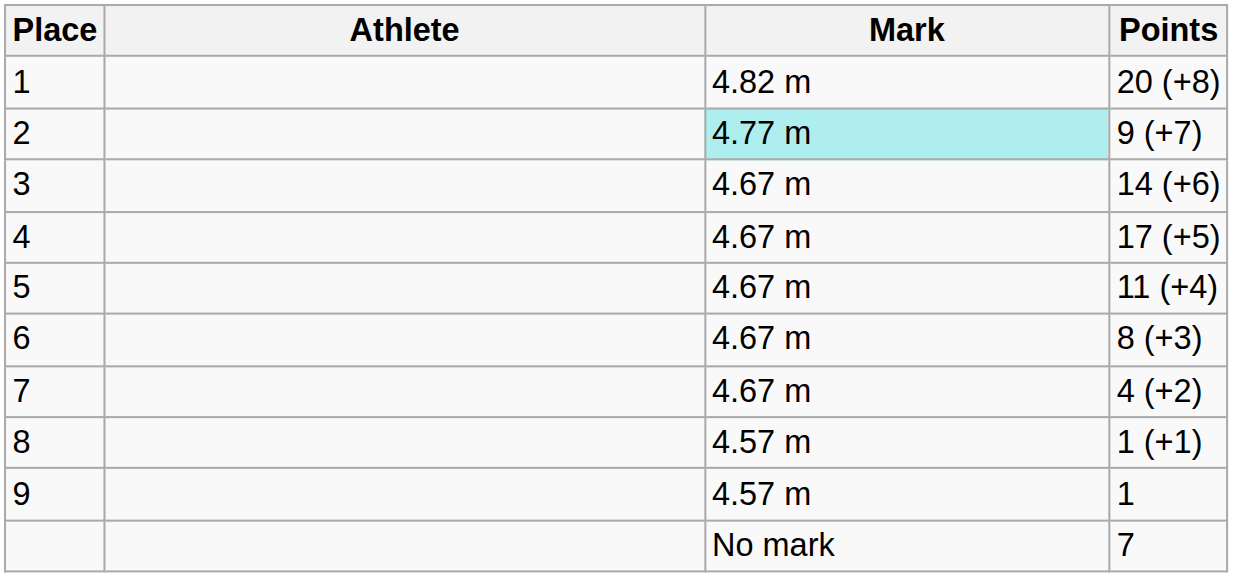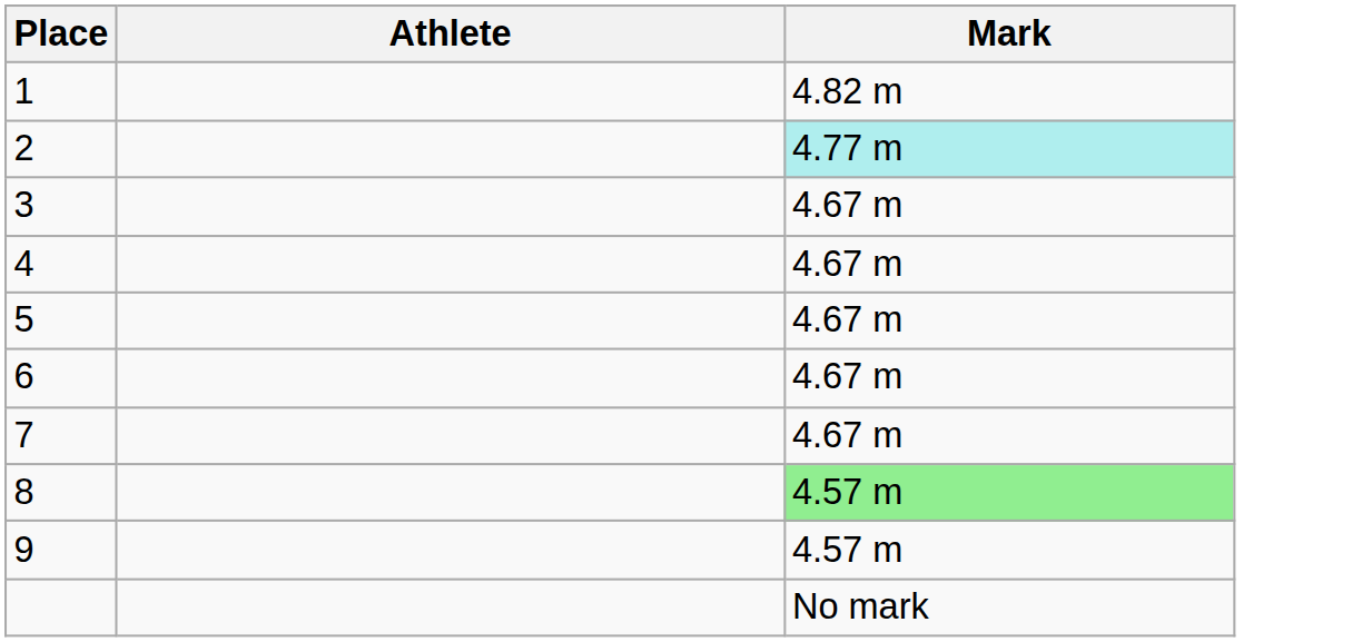- column: Points | 20 (+8) | 9 (+7) | 14 (+6) | 17 (+5) | 11 (+4) | 8 (+3) | 4 (+2) | 1 (+1) | 1 | 7
8 | Mark: no background -> lightgreen background
